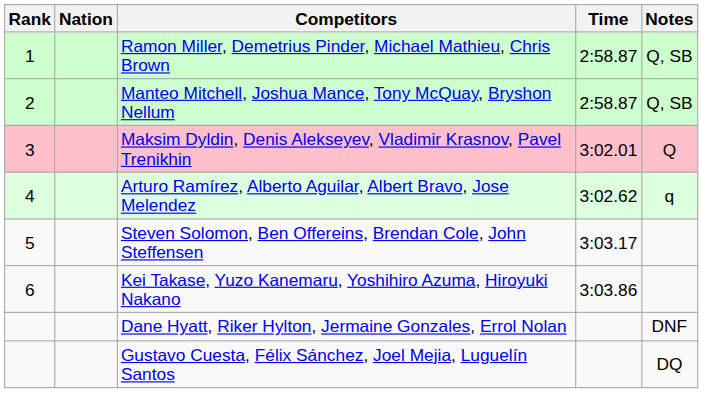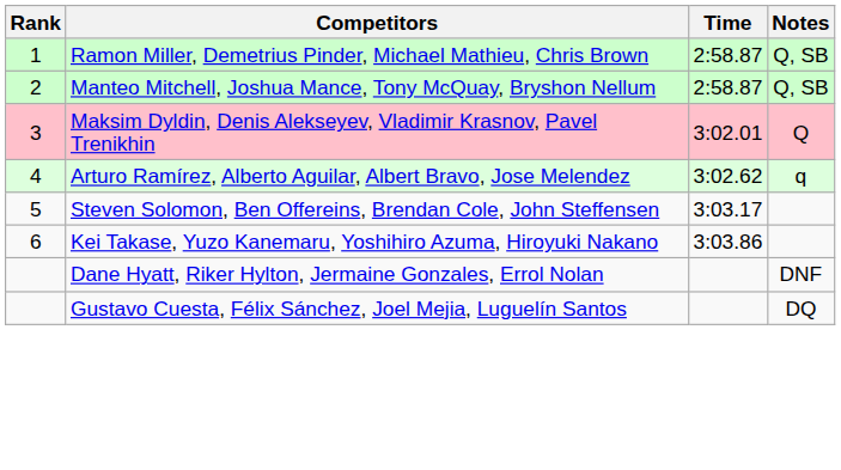- column: Nation
